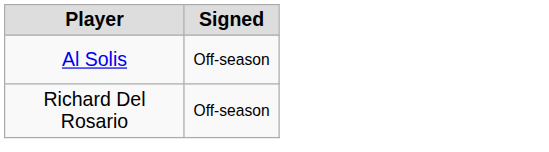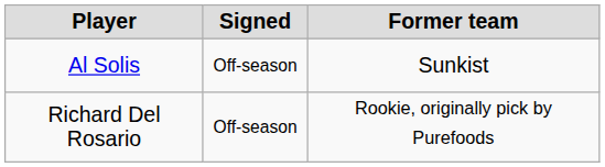+ column: Former team | Sunkist | Rookie, originally pick by Purefoods
